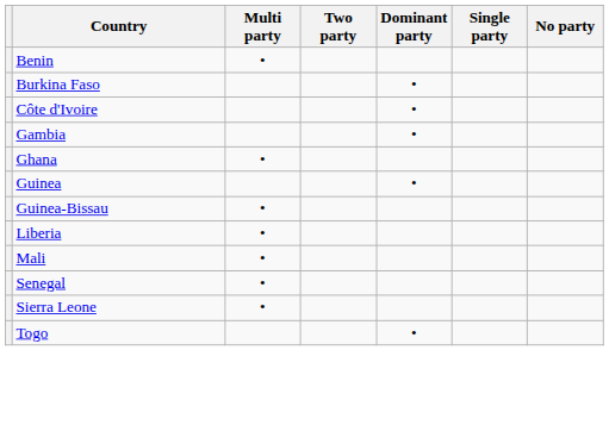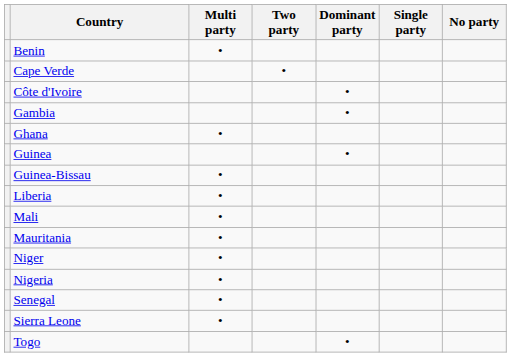- row: Burkina Faso | •
+ row: Cape Verde | •
+ row: Mauritania | •
+ row: Niger | •
+ row: Nigeria | •
